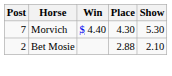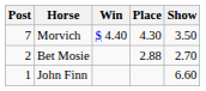Morvich | Show: 5.30 -> 3.50
Bet Mosie | Show: 2.10 -> 2.70
+ row: 1 | John Finn | 6.60
